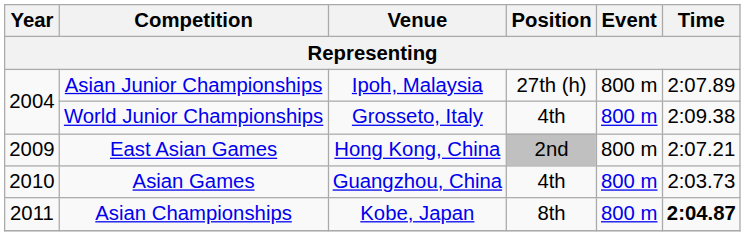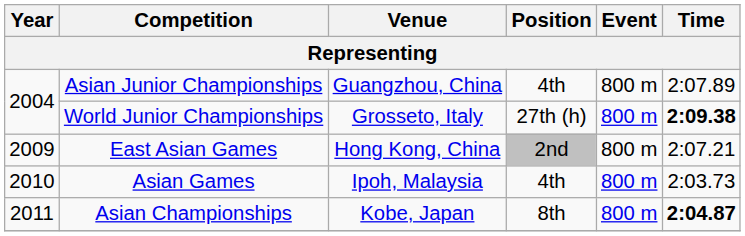Asian Junior Championships | Venue: Ipoh, Malaysia -> Guangzhou, China
Asian Junior Championships | Position: 27th (h) -> 4th
World Junior Championships | Position: 4th -> 27th (h)
World Junior Championships | Time: normal -> bold
Asian Games | Venue: Guangzhou, China -> Ipoh, Malaysia
